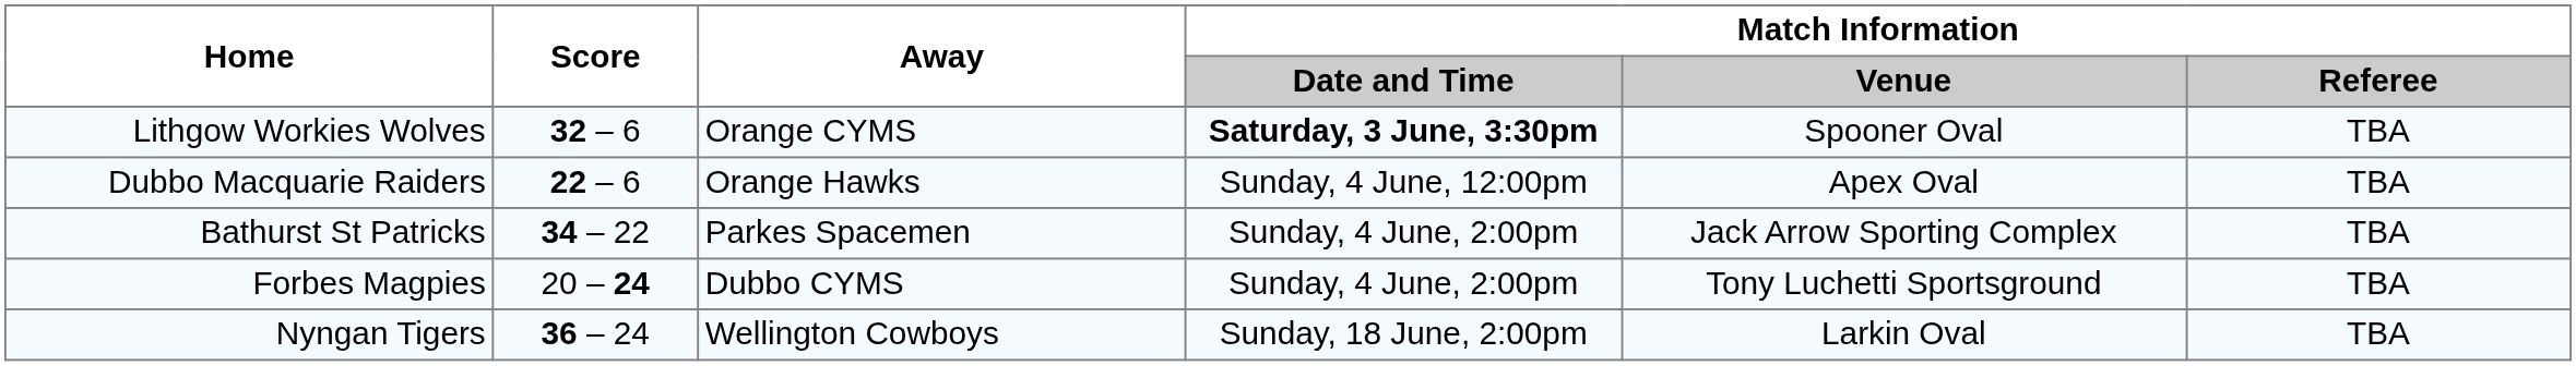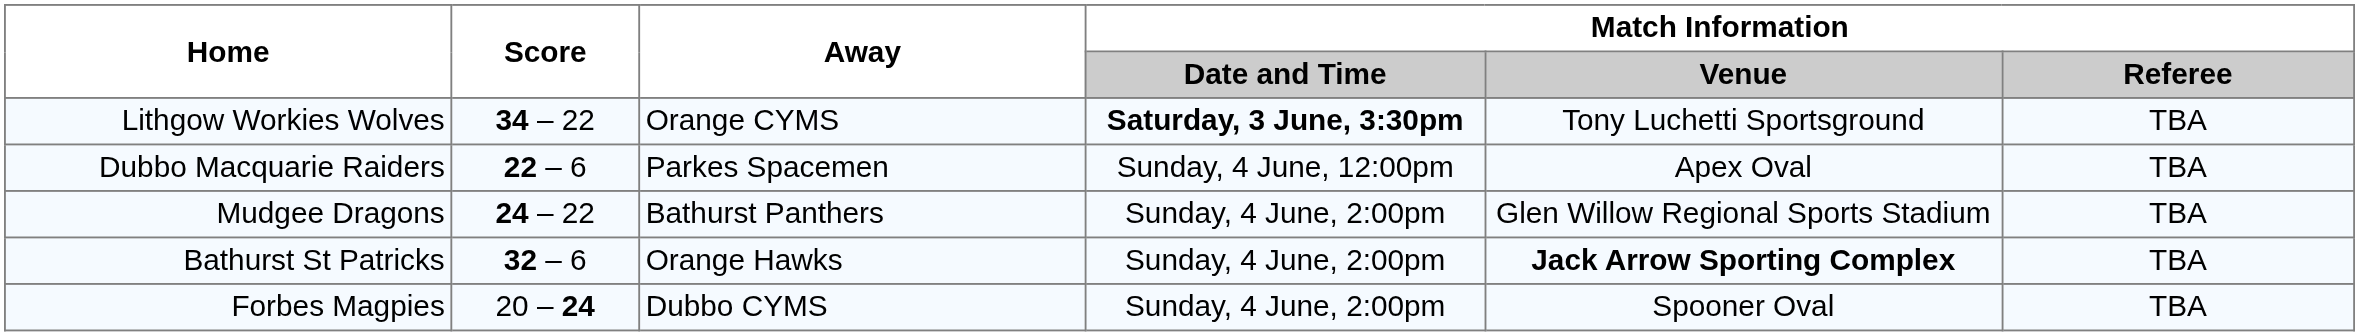Lithgow Workies Wolves | Score: 32 – 6 -> 34 – 22
Lithgow Workies Wolves | Match Information / Venue: Spooner Oval -> Tony Luchetti Sportsground
Dubbo Macquarie Raiders | Away: Orange Hawks -> Parkes Spacemen
+ row: Mudgee Dragons | 24 – 22 | Bathurst Panthers | Sunday, 4 June, 2:00pm | Glen Willow Regional Sports Stadium | TBA
Bathurst St Patricks | Score: 34 – 22 -> 32 – 6
Bathurst St Patricks | Away: Parkes Spacemen -> Orange Hawks
Bathurst St Patricks | Match Information / Venue: normal -> bold
Forbes Magpies | Match Information / Venue: Tony Luchetti Sportsground -> Spooner Oval
- row: Nyngan Tigers | 36 – 24 | Wellington Cowboys | Sunday, 18 June, 2:00pm | Larkin Oval | TBA
